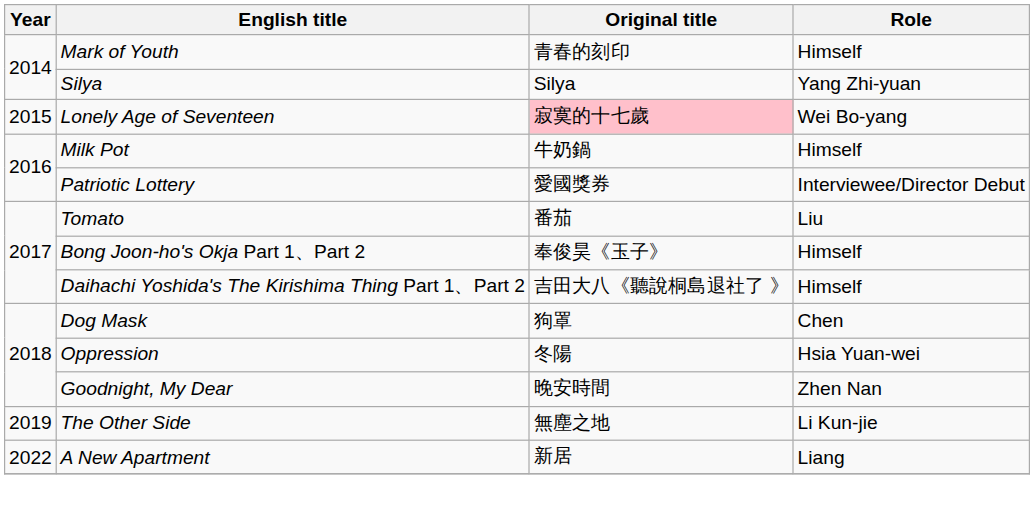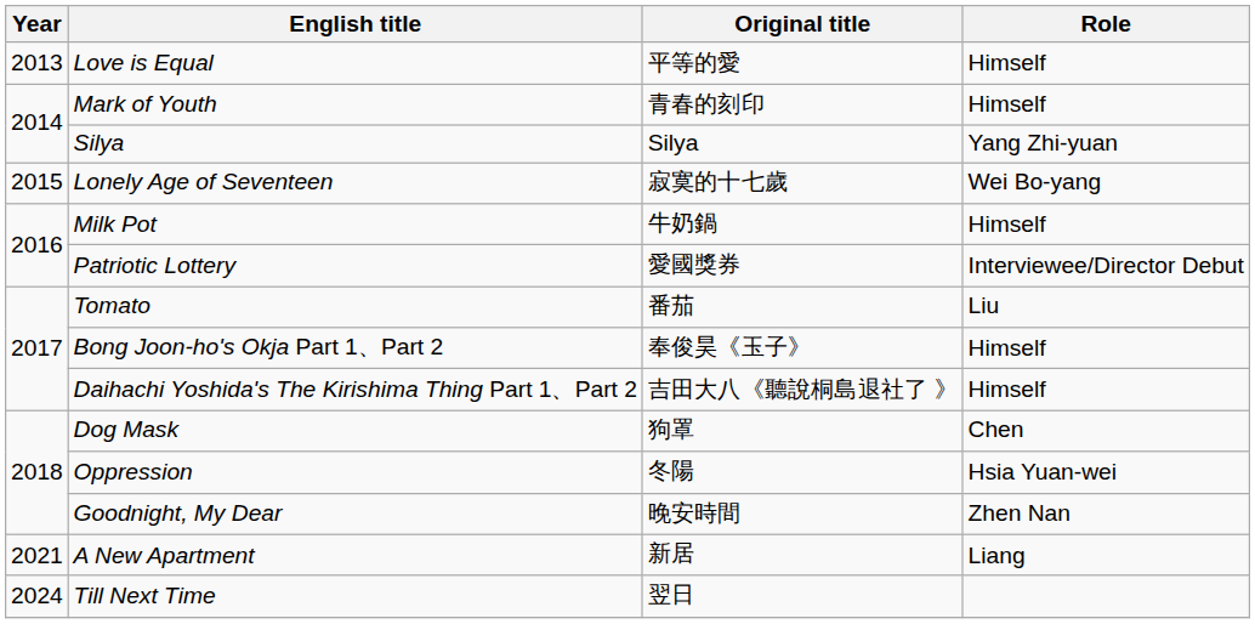+ row: 2013 | Love is Equal | 平等的愛 | Himself
Lonely Age of Seventeen | Original title: pink background -> no background
- row: 2019 | The Other Side | 無塵之地 | Li Kun-jie
A New Apartment | Year: 2022 -> 2021
+ row: 2024 | Till Next Time | 翌日
